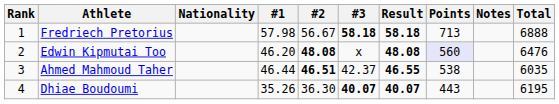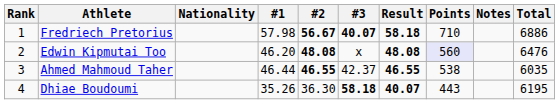Fredriech Pretorius | #2: normal -> bold
Fredriech Pretorius | #3: 58.18 -> 40.07
Fredriech Pretorius | Points: 713 -> 710
Fredriech Pretorius | Total: 6888 -> 6886
Ahmed Mahmoud Taher | #2: 46.51 -> 46.55
Dhiae Boudoumi | #3: 40.07 -> 58.18
